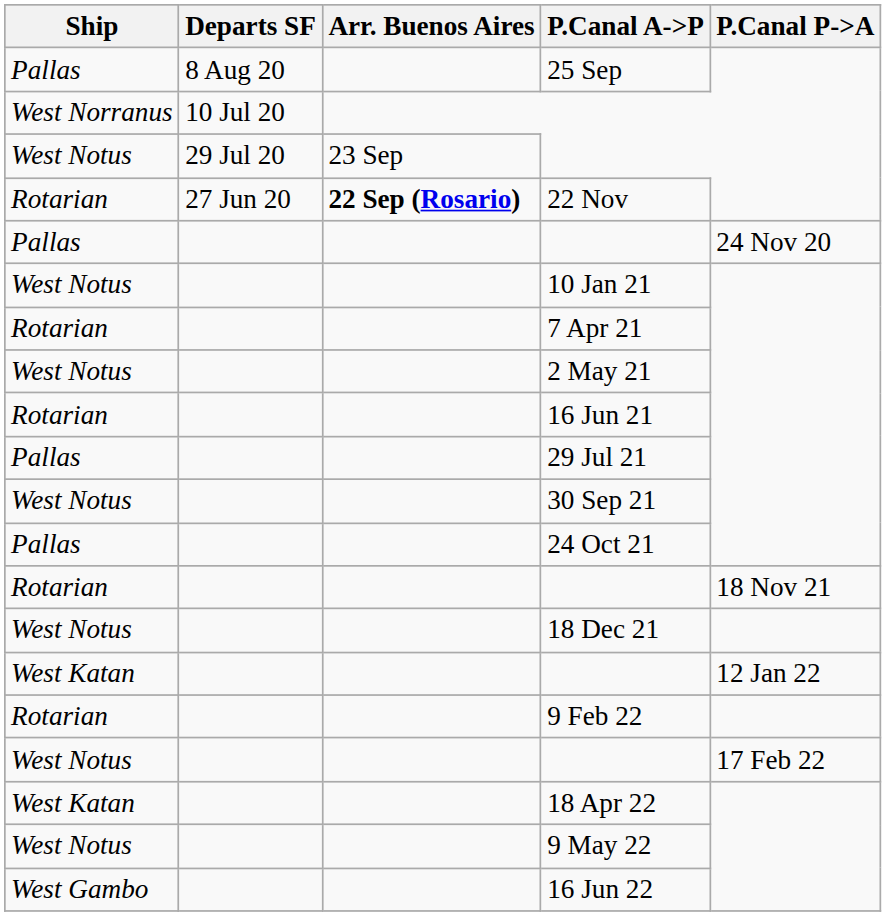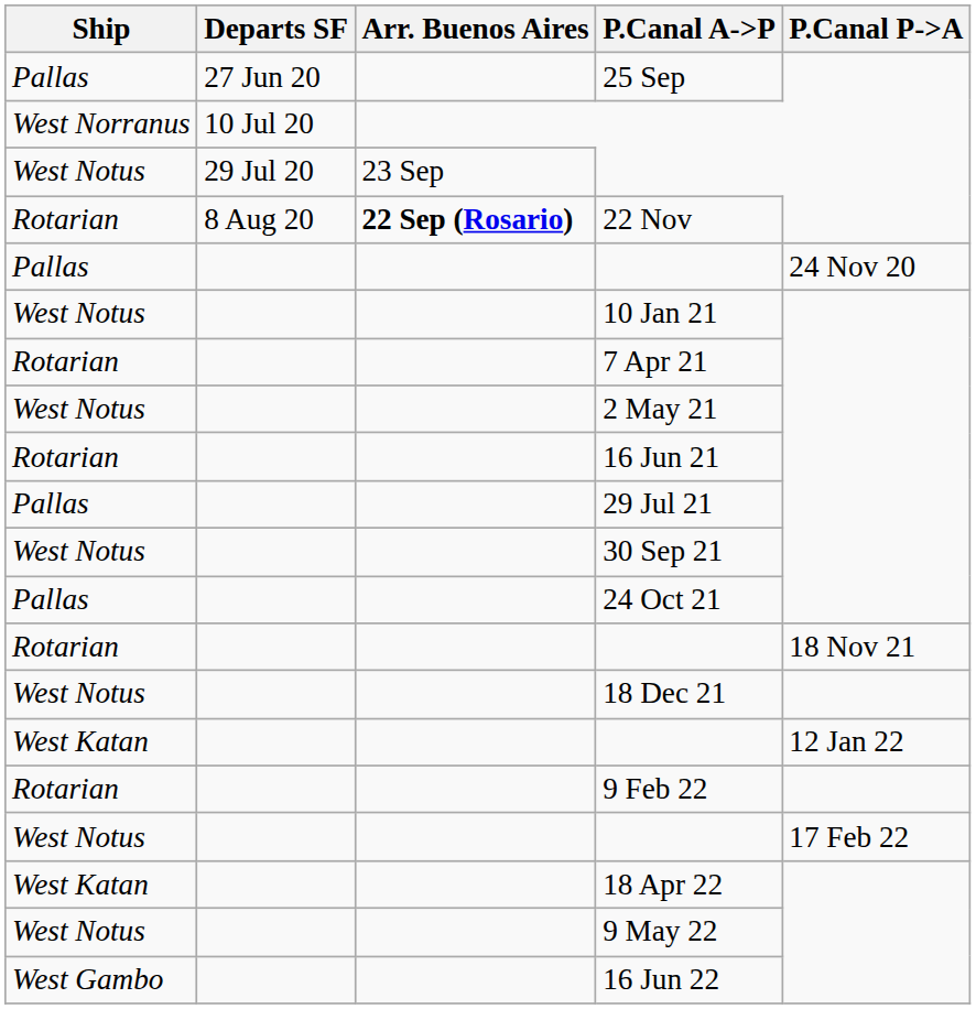25 Sep | Departs SF: 8 Aug 20 -> 27 Jun 20
22 Nov | Departs SF: 27 Jun 20 -> 8 Aug 20
